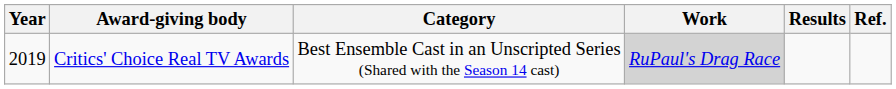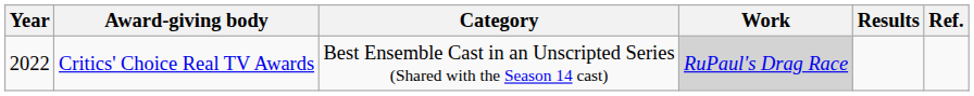Critics' Choice Real TV Awards | Year: 2019 -> 2022
